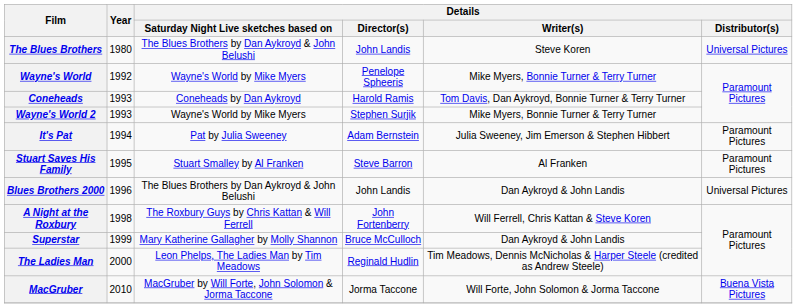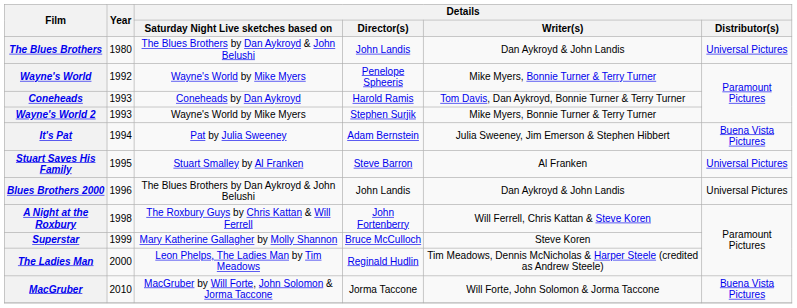The Blues Brothers | Details / Writer(s): Steve Koren -> Dan Aykroyd & John Landis
It's Pat | Details / Distributor(s): Paramount Pictures -> Buena Vista Pictures
Stuart Saves His Family | Details / Distributor(s): Paramount Pictures -> Universal Pictures
Superstar | Details / Writer(s): Dan Aykroyd & John Landis -> Steve Koren
